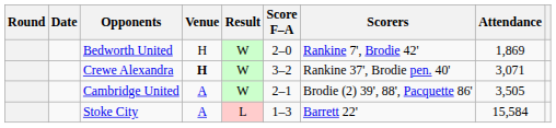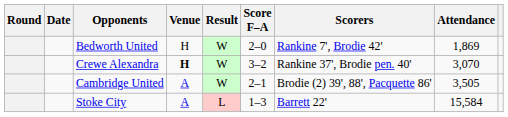Crewe Alexandra | Attendance: 3,071 -> 3,070
